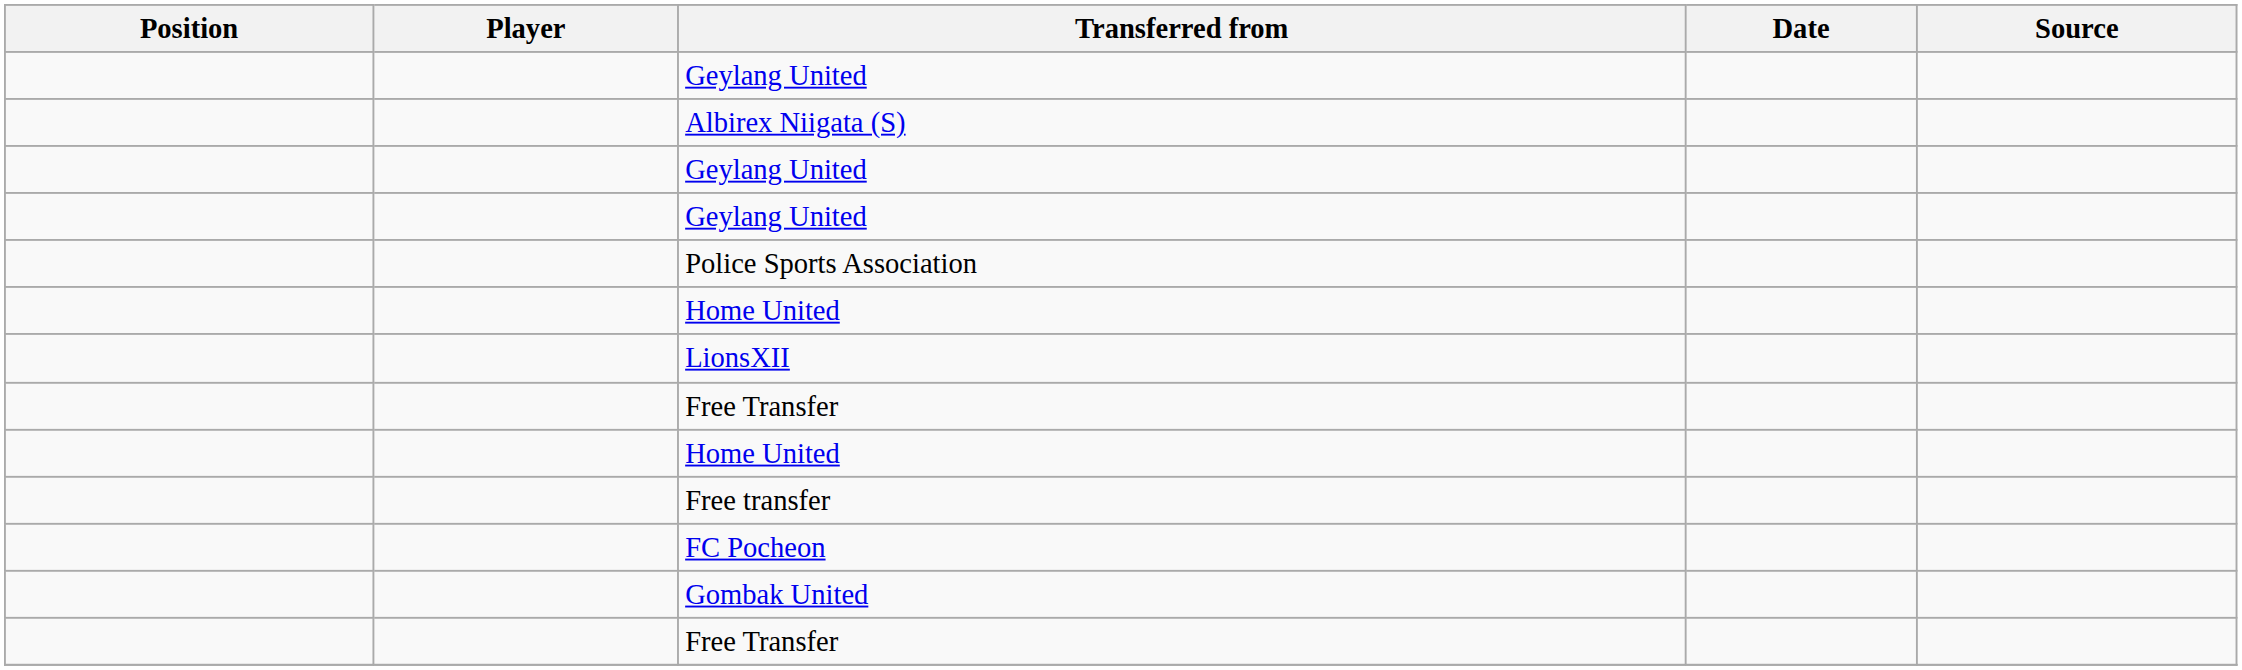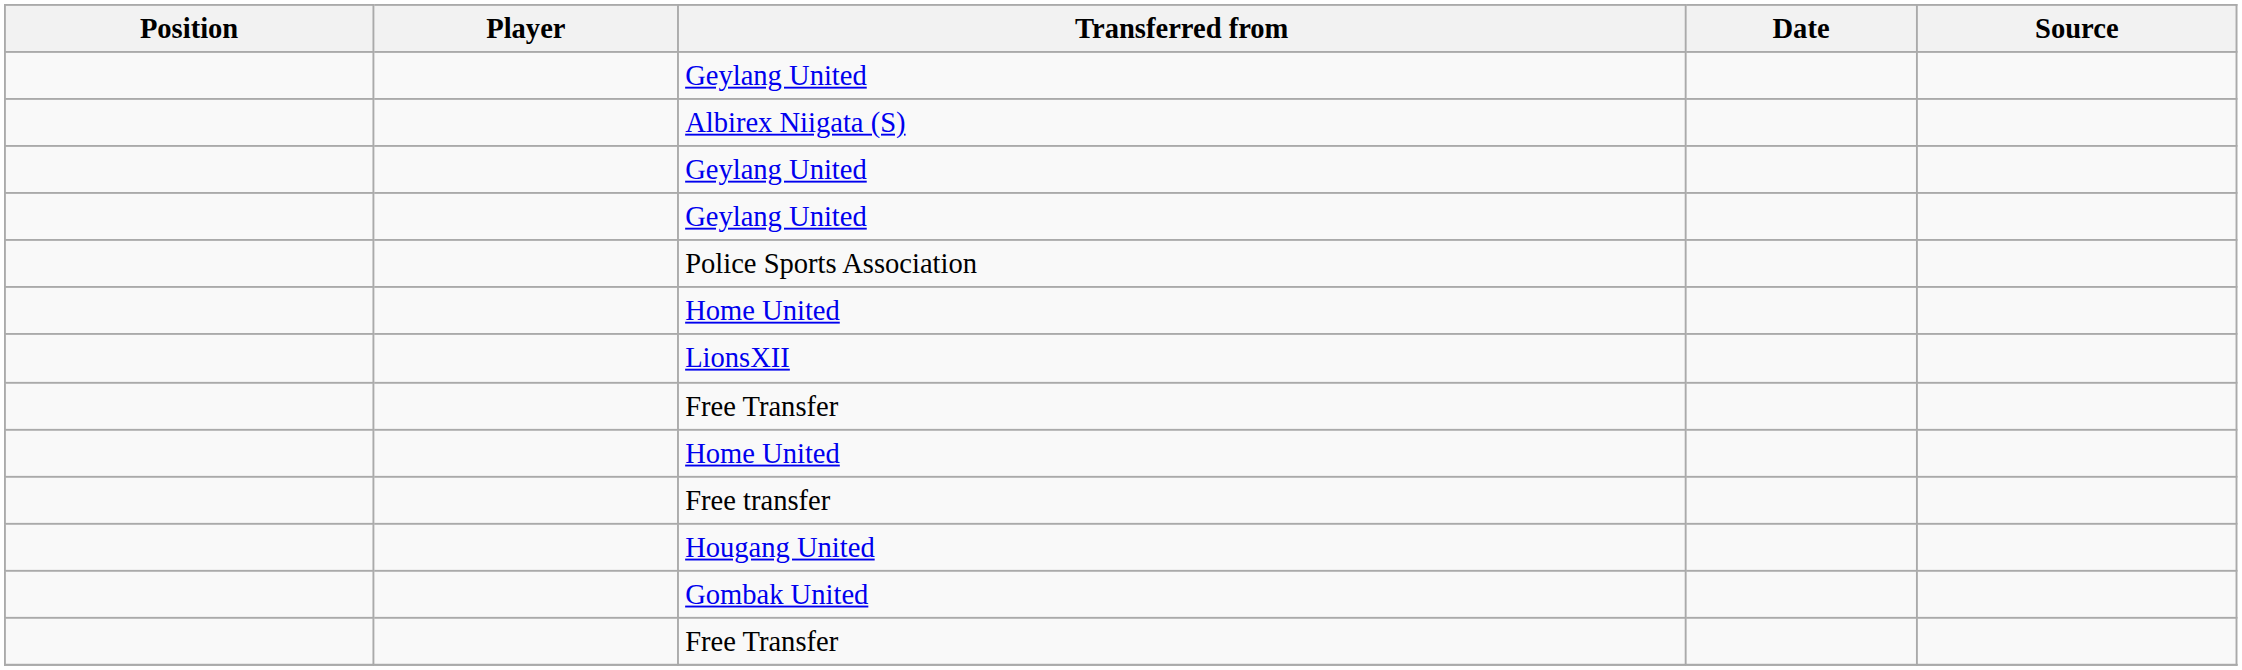+ row: Hougang United
- row: FC Pocheon
